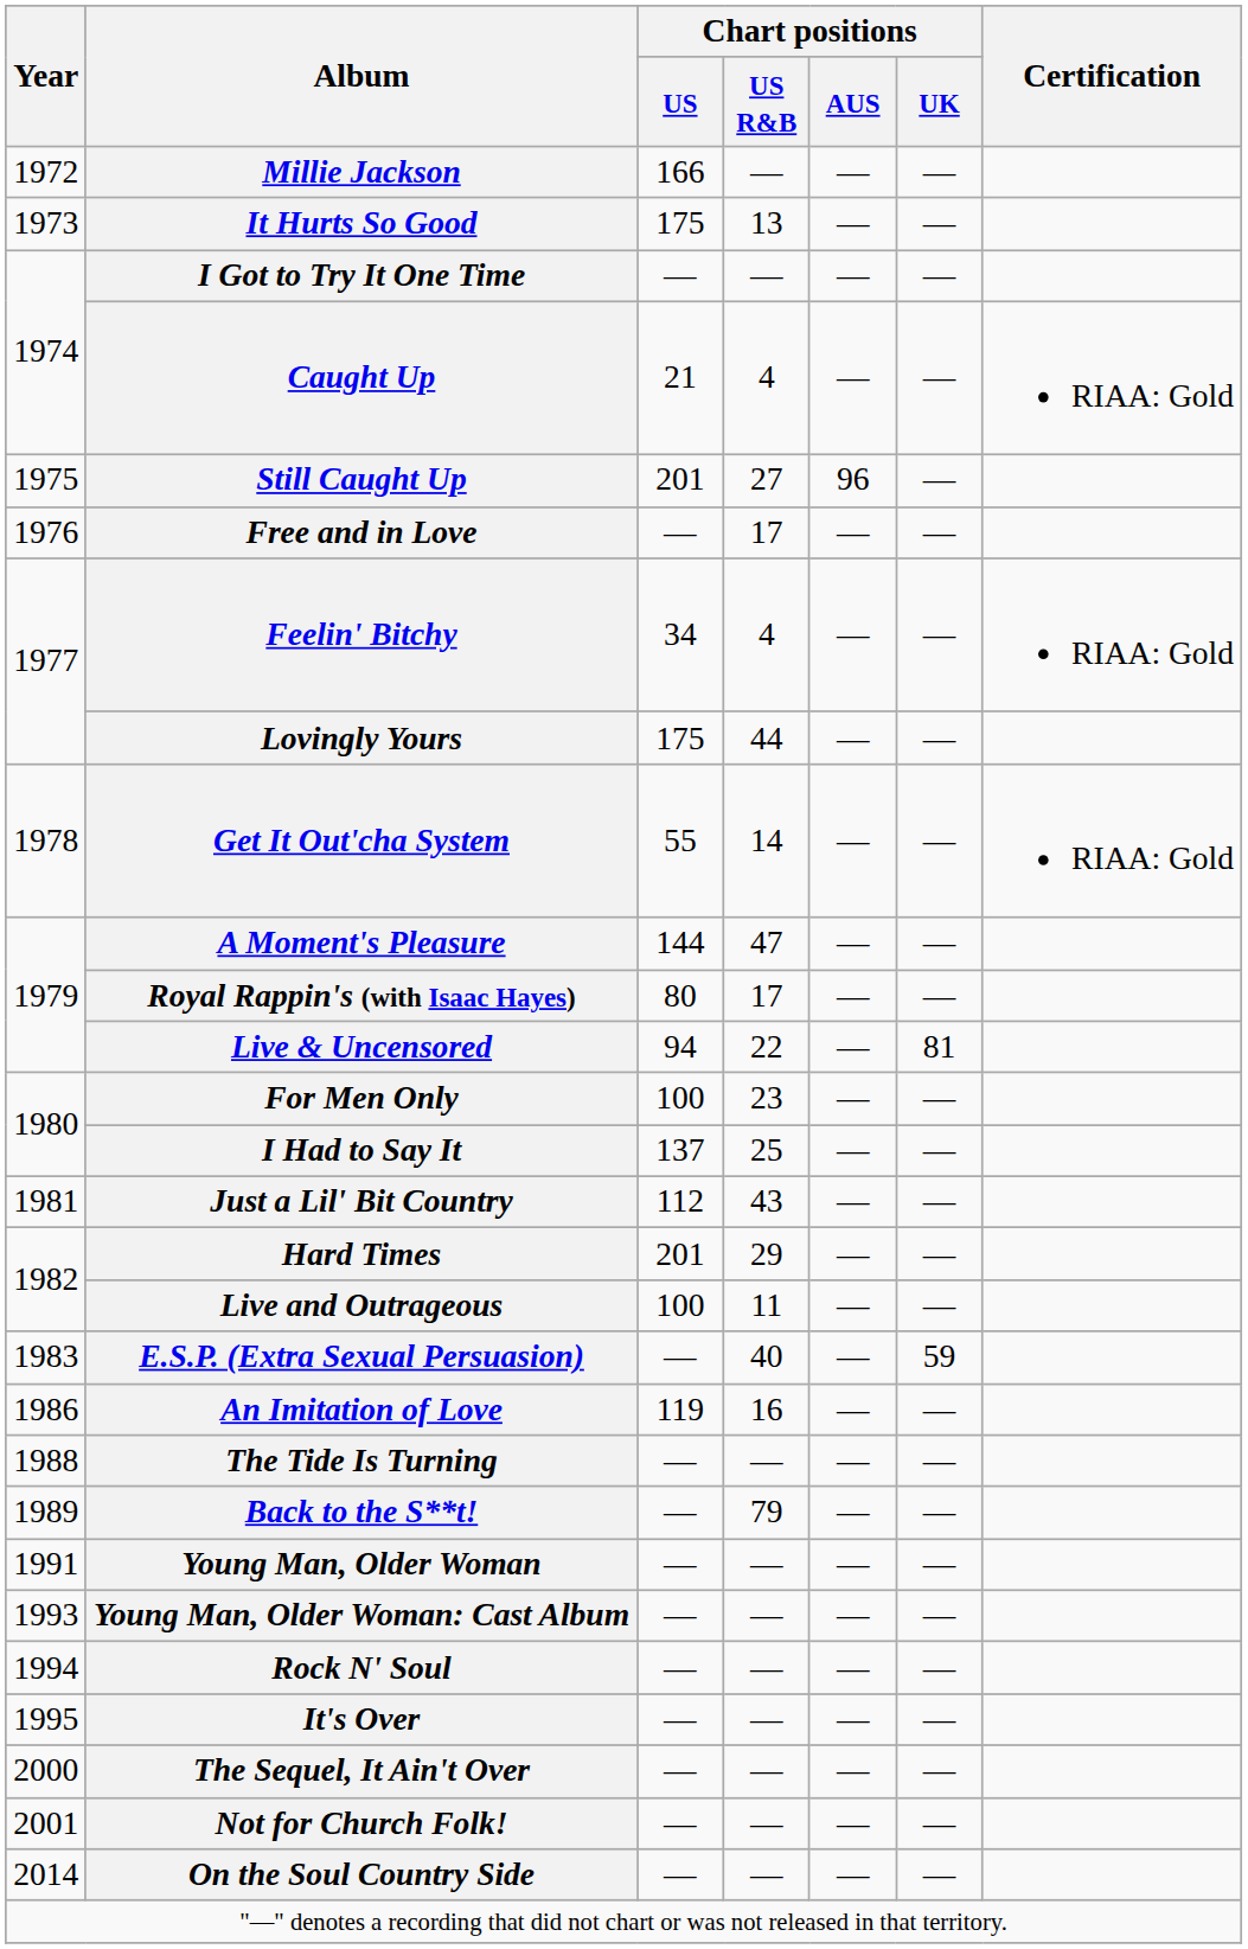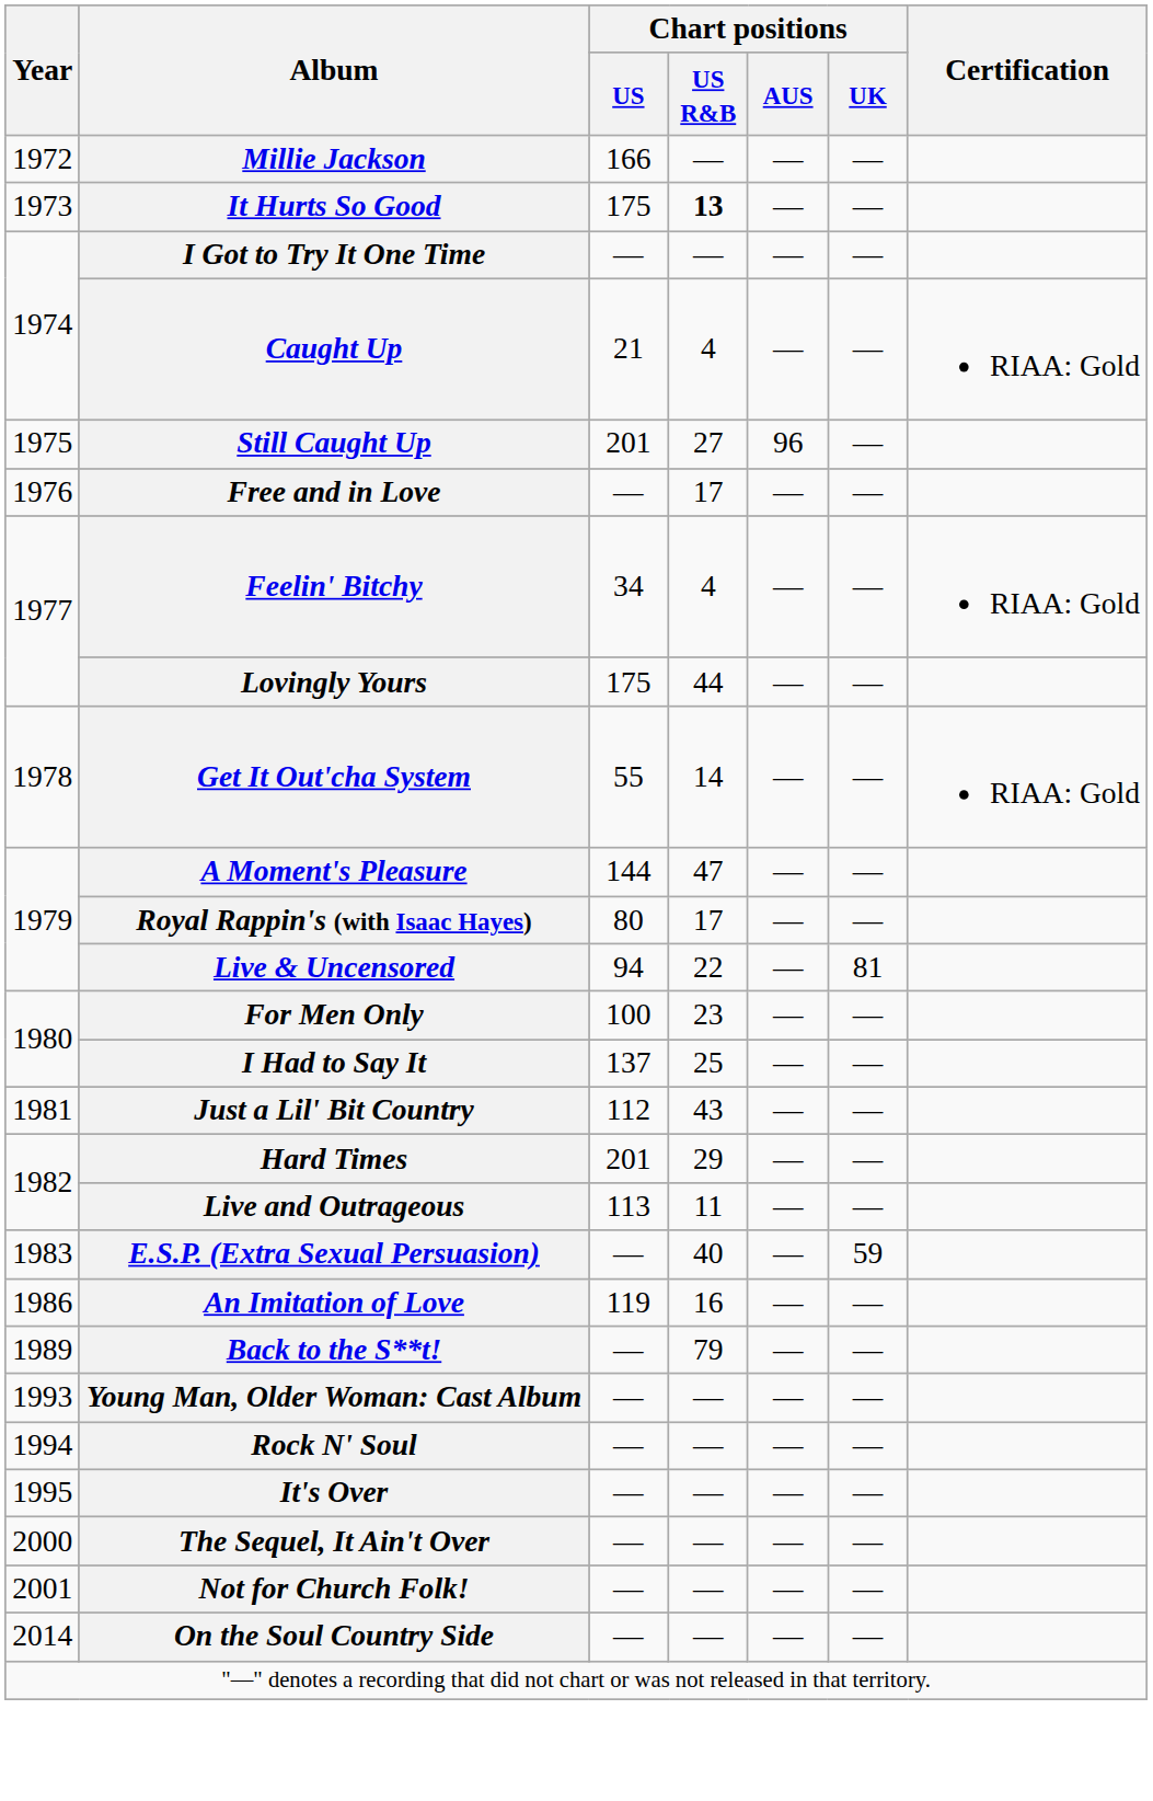It Hurts So Good | Chart positions / US R&B: normal -> bold
Live and Outrageous | Chart positions / US: 100 -> 113
- row: 1988 | The Tide Is Turning | — | — | — | —
- row: 1991 | Young Man, Older Woman | — | — | — | —
